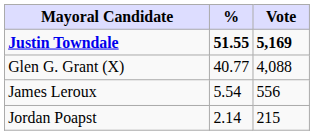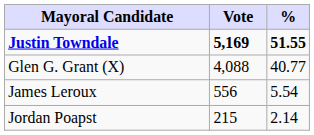columns swapped: Vote <-> %
